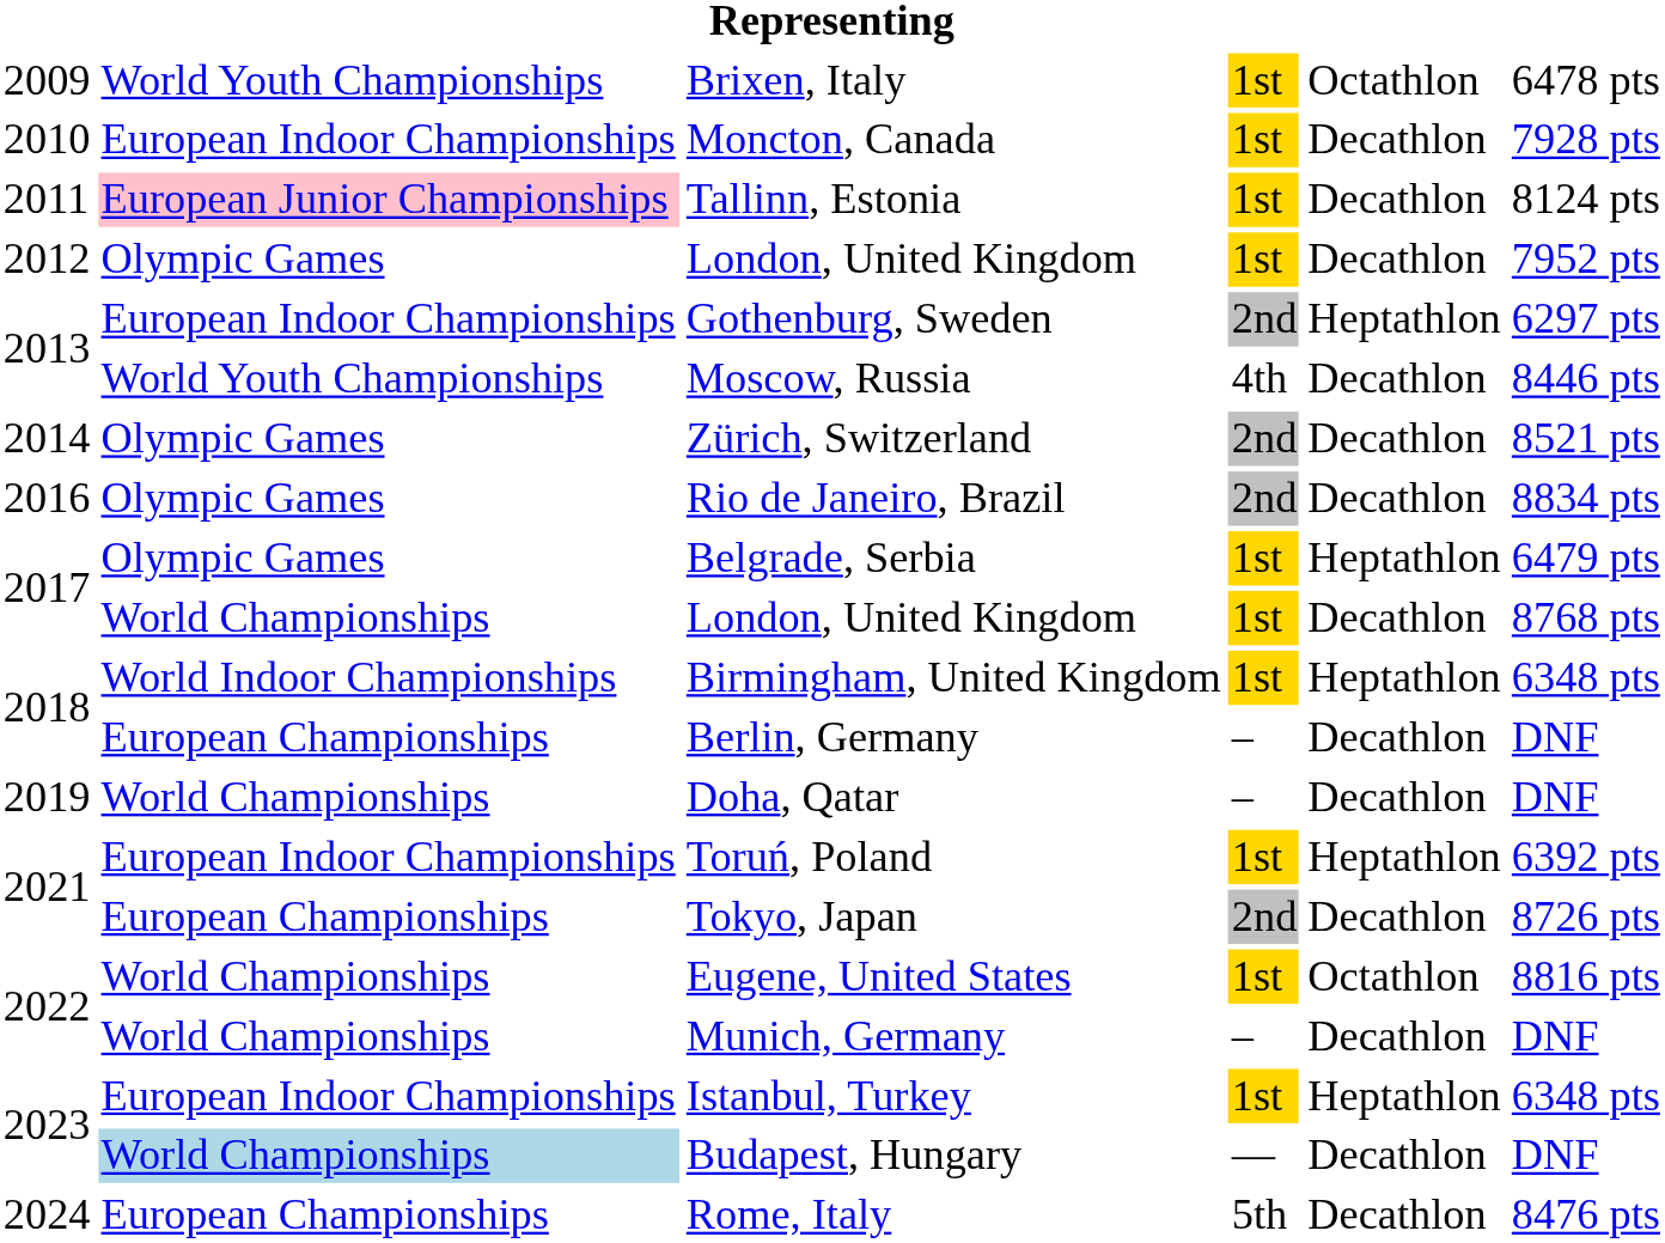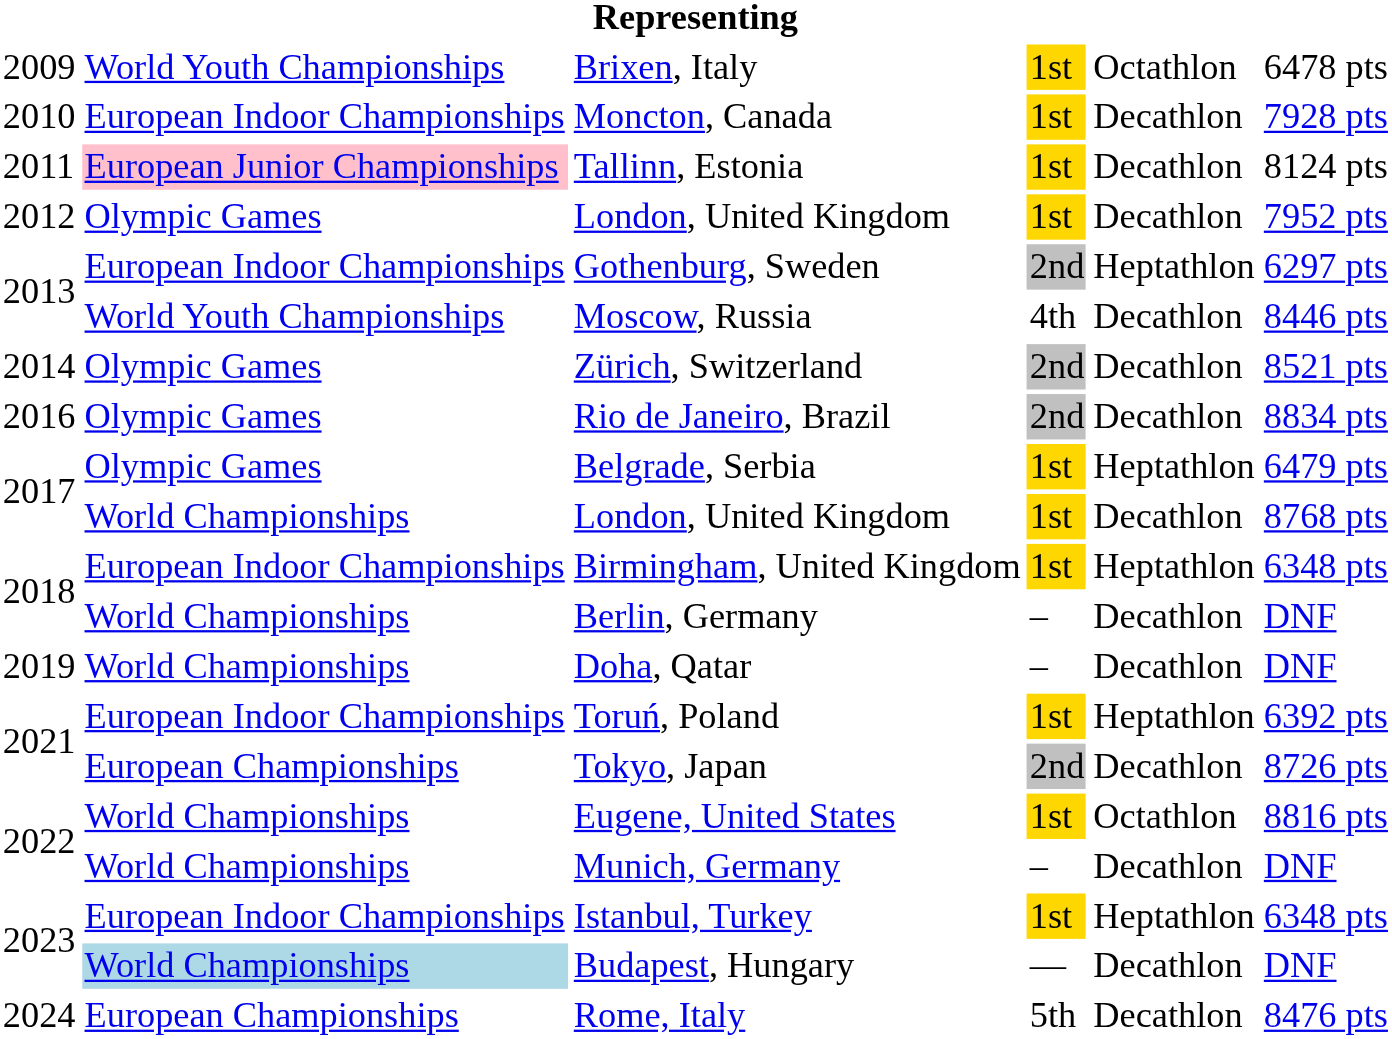Birmingham, United Kingdom | column 2: World Indoor Championships -> European Indoor Championships
Berlin, Germany | column 2: European Championships -> World Championships
